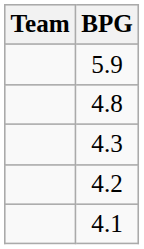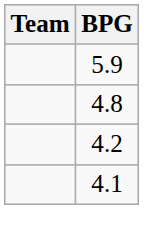- row: 4.3
